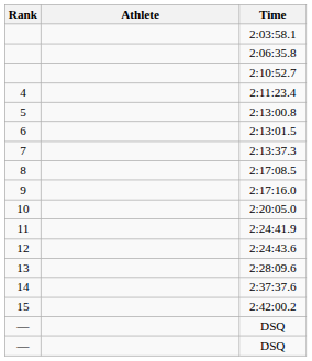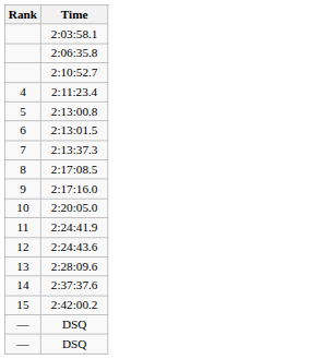- column: Athlete
